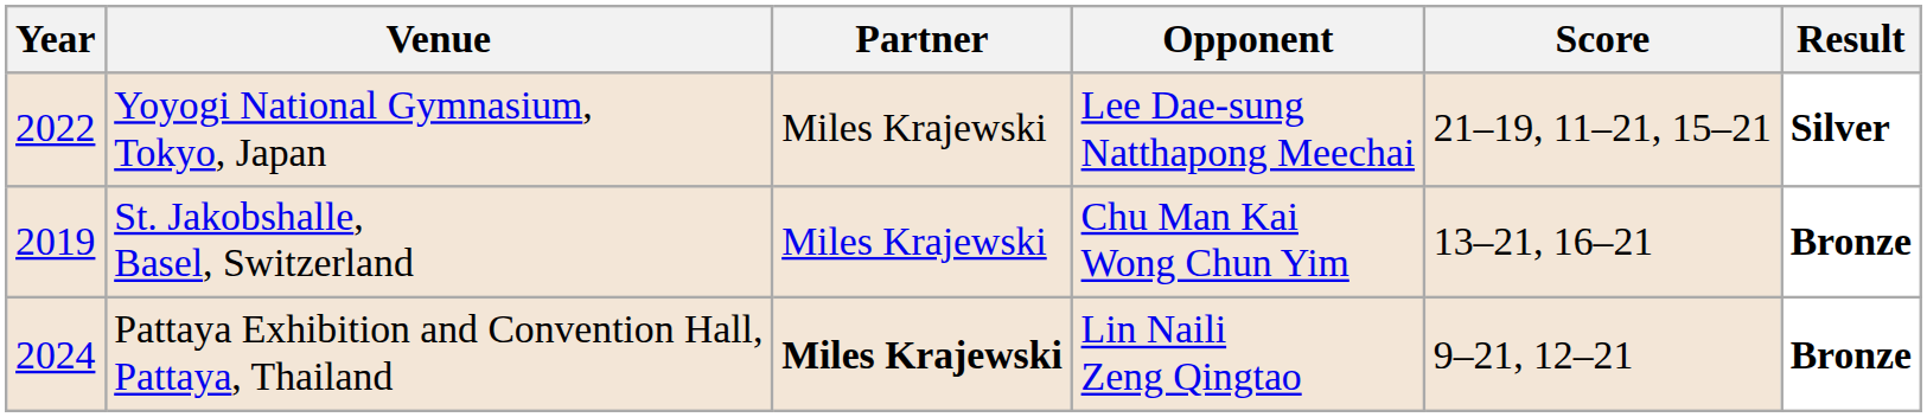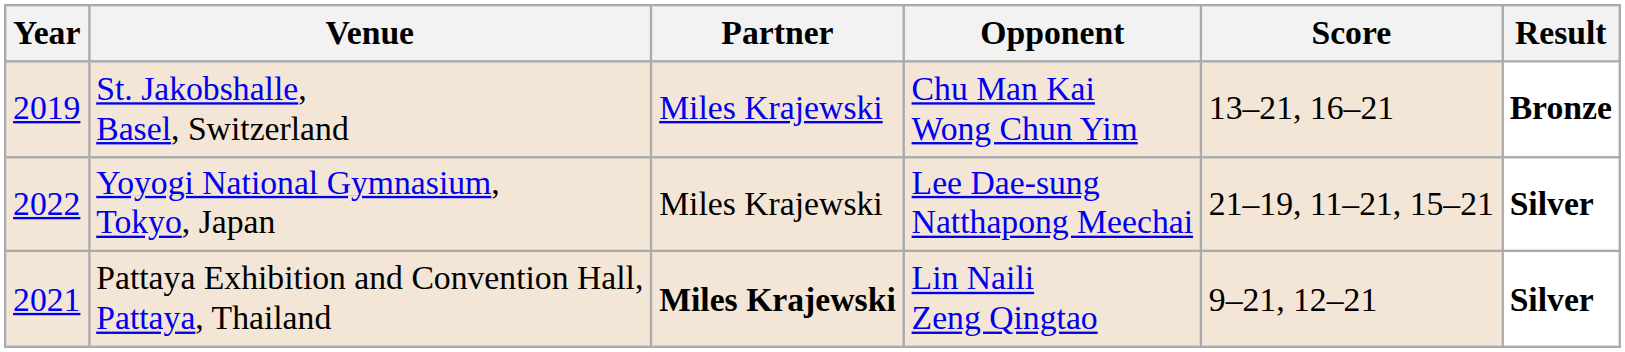rows swapped: St. Jakobshalle, Basel, Switzerland <-> Yoyogi National Gymnasium, Tokyo, Japan
Pattaya Exhibition and Convention Hall, Pattaya, Thailand | Year: 2024 -> 2021
Pattaya Exhibition and Convention Hall, Pattaya, Thailand | Result: Bronze -> Silver
